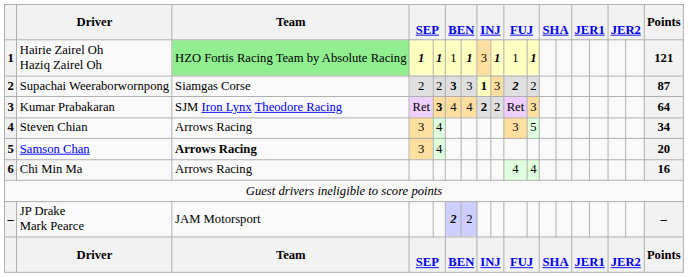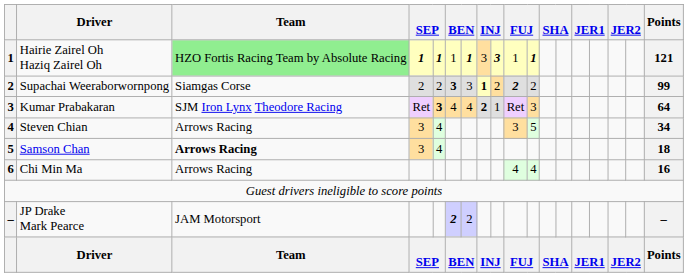Hairie Zairel Oh Haziq Zairel Oh | column 9: 1 -> 3
Supachai Weeraborwornpong | column 9: 3 -> 2
Supachai Weeraborwornpong | Points: 87 -> 99
Kumar Prabakaran | column 9: 2 -> 1
Samson Chan | Points: 20 -> 18
